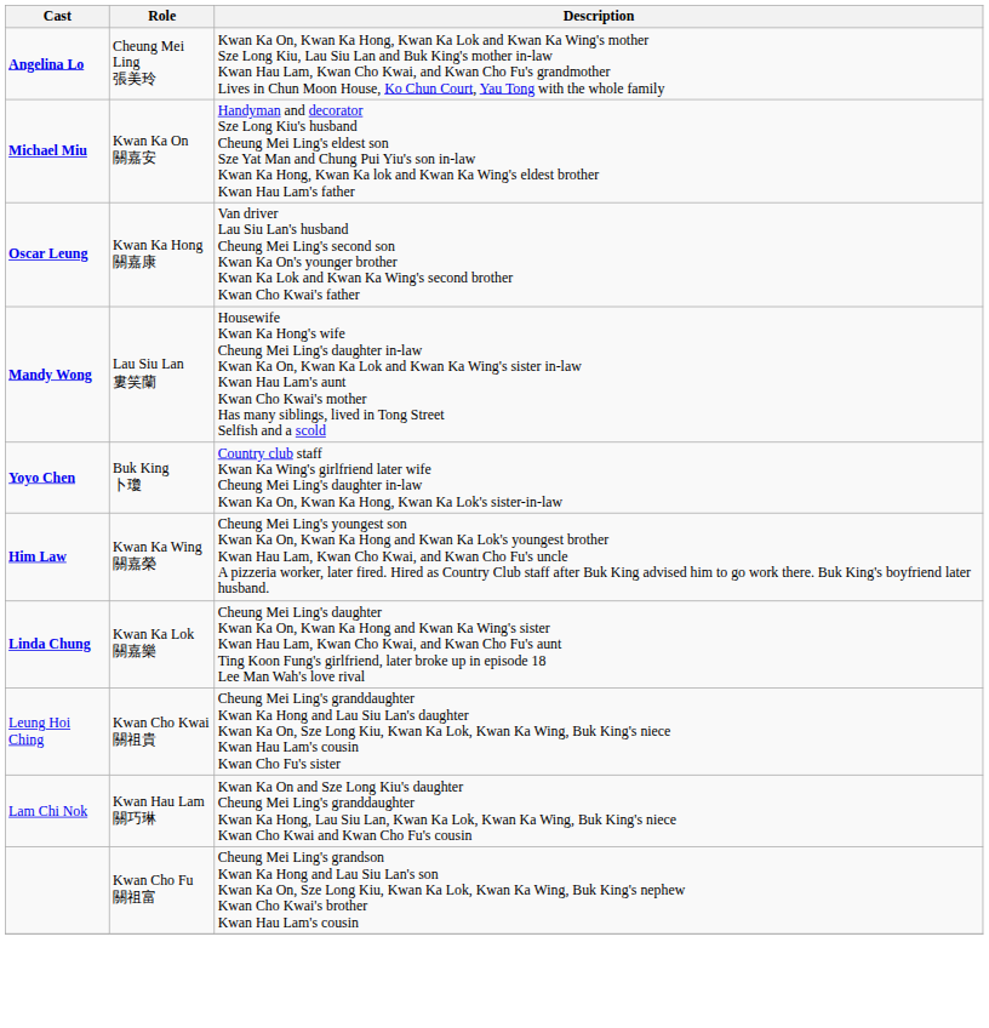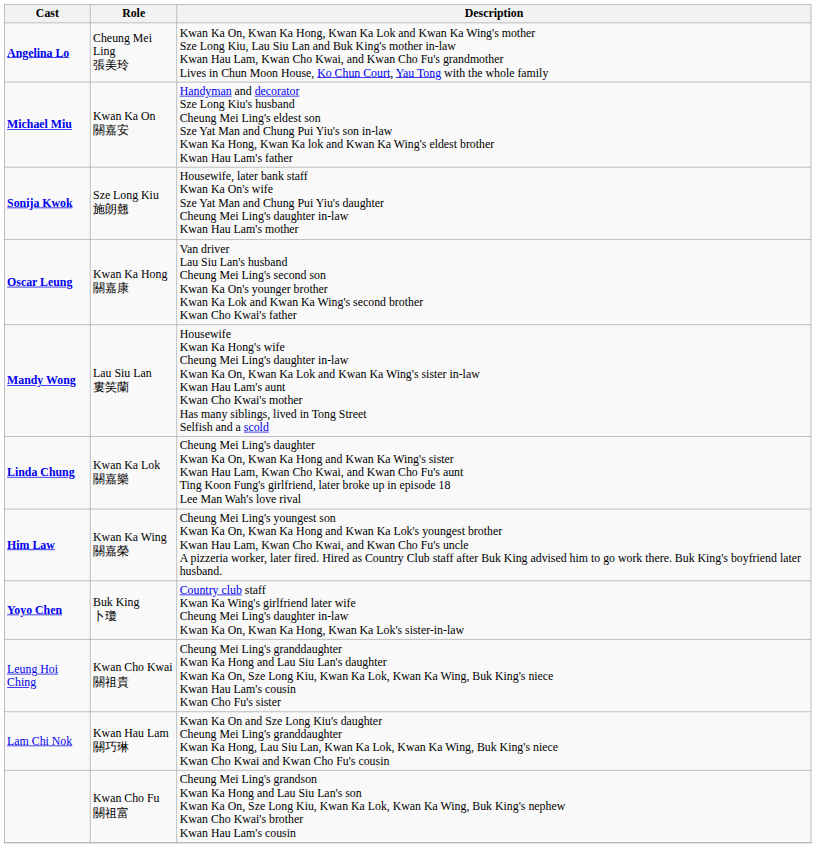+ row: Sonija Kwok | Sze Long Kiu 施朗翹 | Housewife, later bank staff Kwan Ka On's wife Sze Yat Man and Chung Pui Yiu's daughter Cheung Mei Ling's daughter in-law Kwan Hau Lam's mother
rows swapped: Linda Chung <-> Yoyo Chen
